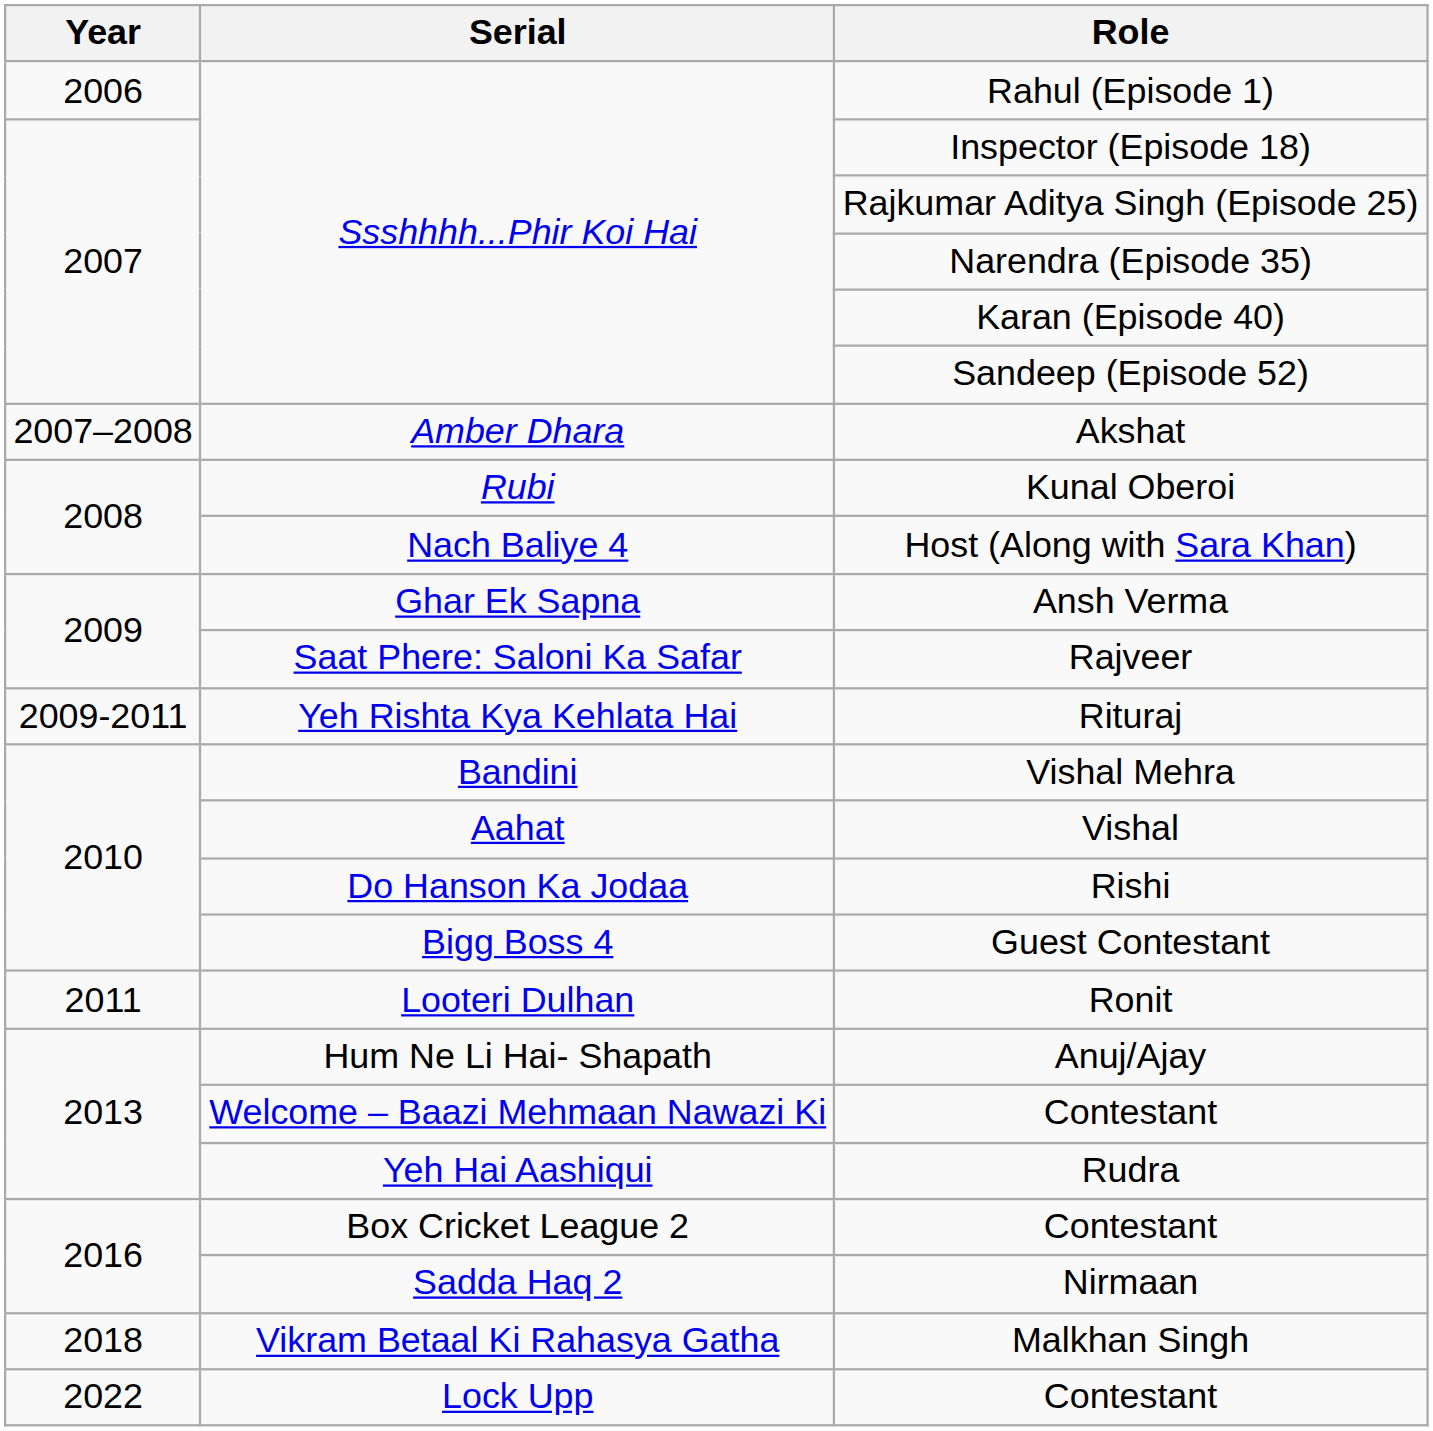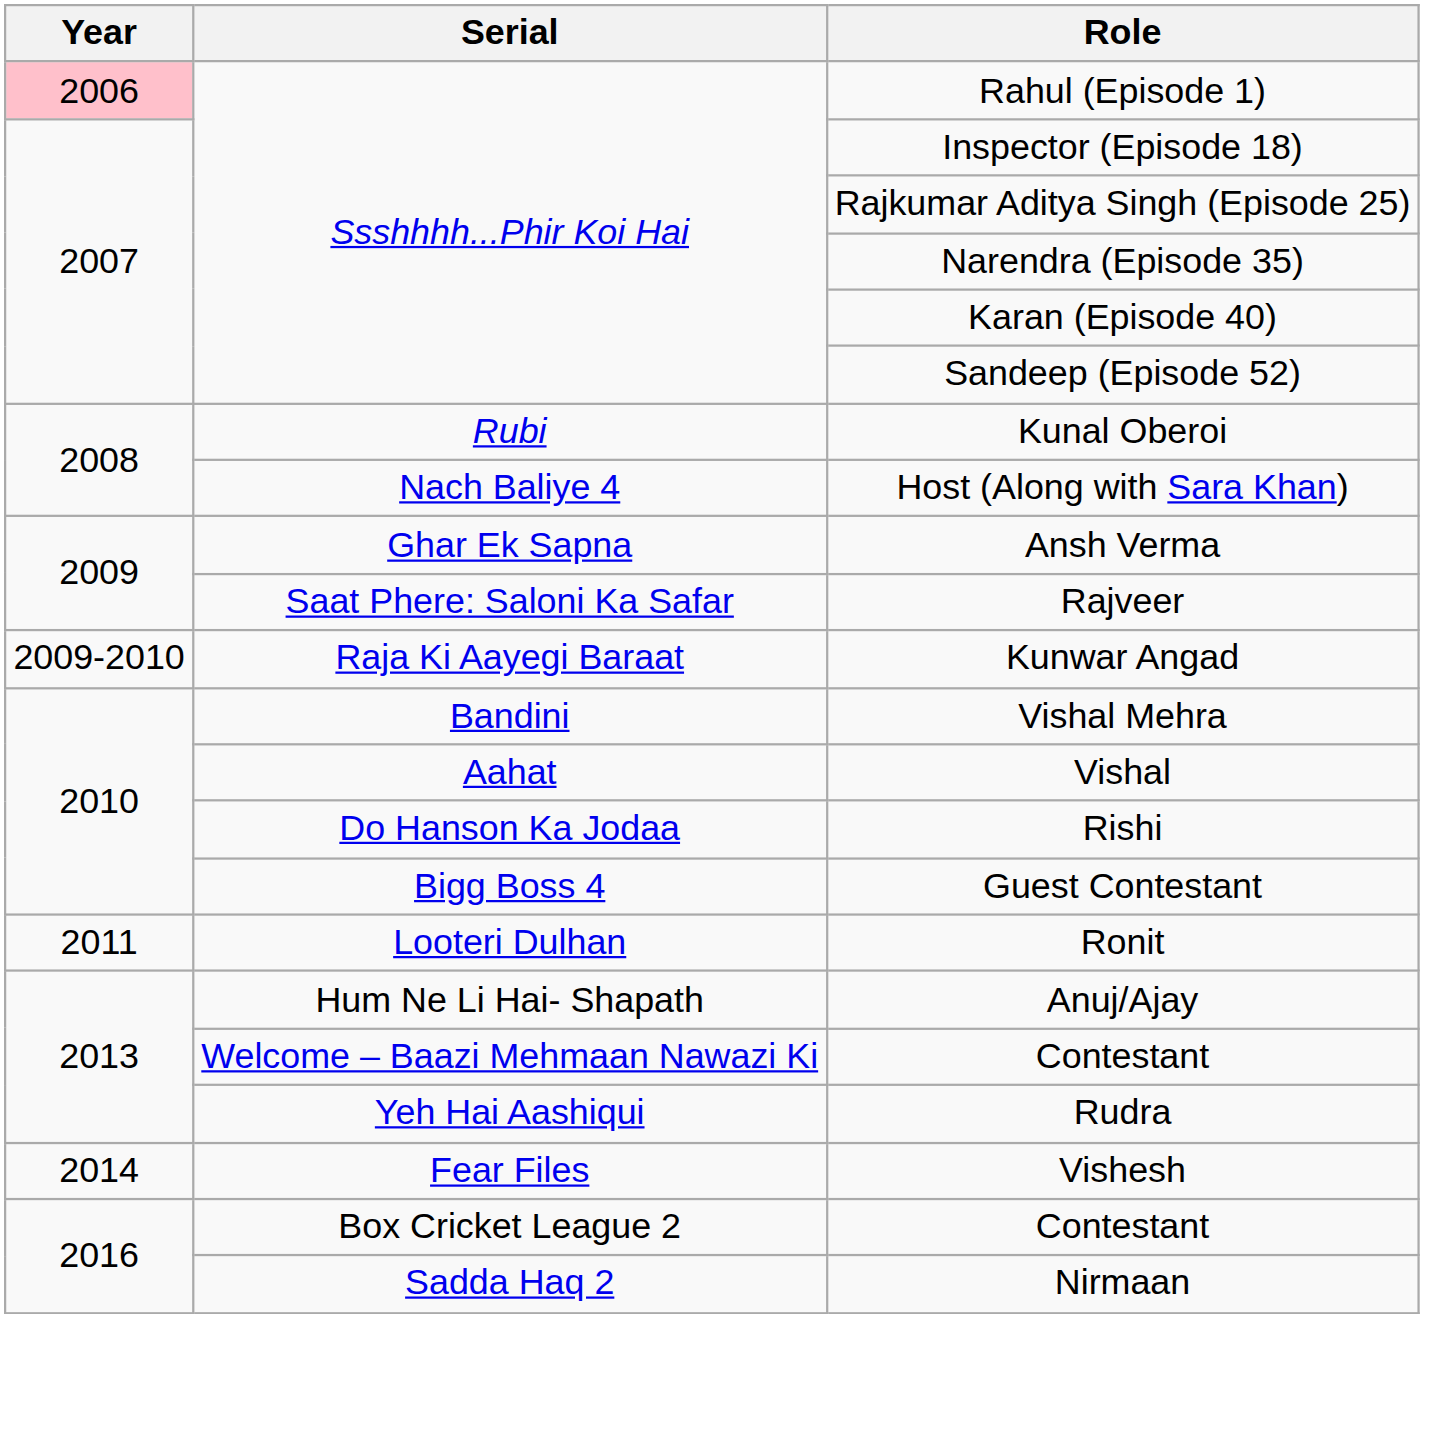Rahul (Episode 1) | Year: no background -> pink background
- row: 2007–2008 | Amber Dhara | Akshat
+ row: 2009-2010 | Raja Ki Aayegi Baraat | Kunwar Angad
- row: 2009-2011 | Yeh Rishta Kya Kehlata Hai | Rituraj
+ row: 2014 | Fear Files | Vishesh
- row: 2018 | Vikram Betaal Ki Rahasya Gatha | Malkhan Singh
- row: 2022 | Lock Upp | Contestant
